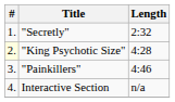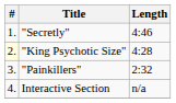"Secretly" | Length: 2:32 -> 4:46
"Painkillers" | Length: 4:46 -> 2:32
